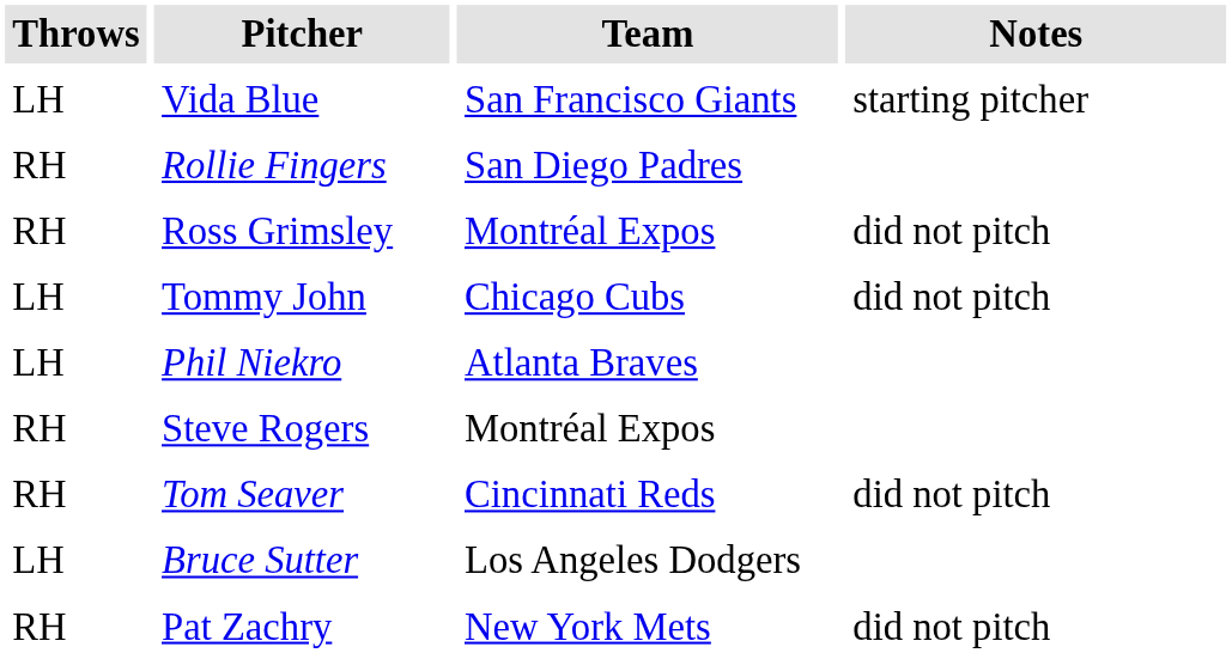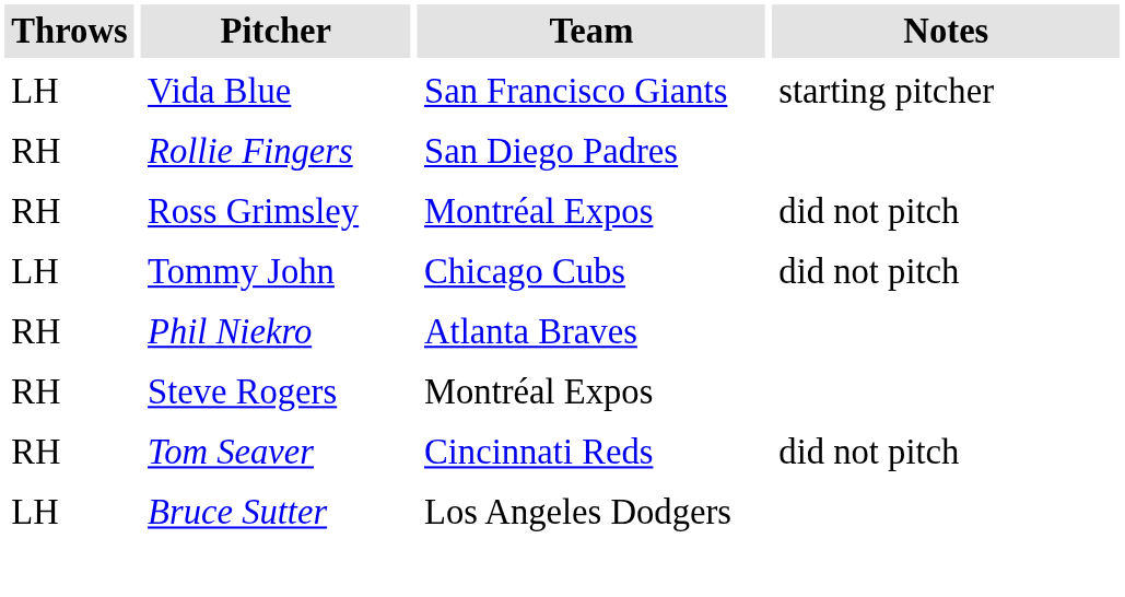Phil Niekro | Throws: LH -> RH
- row: RH | Pat Zachry | New York Mets | did not pitch
